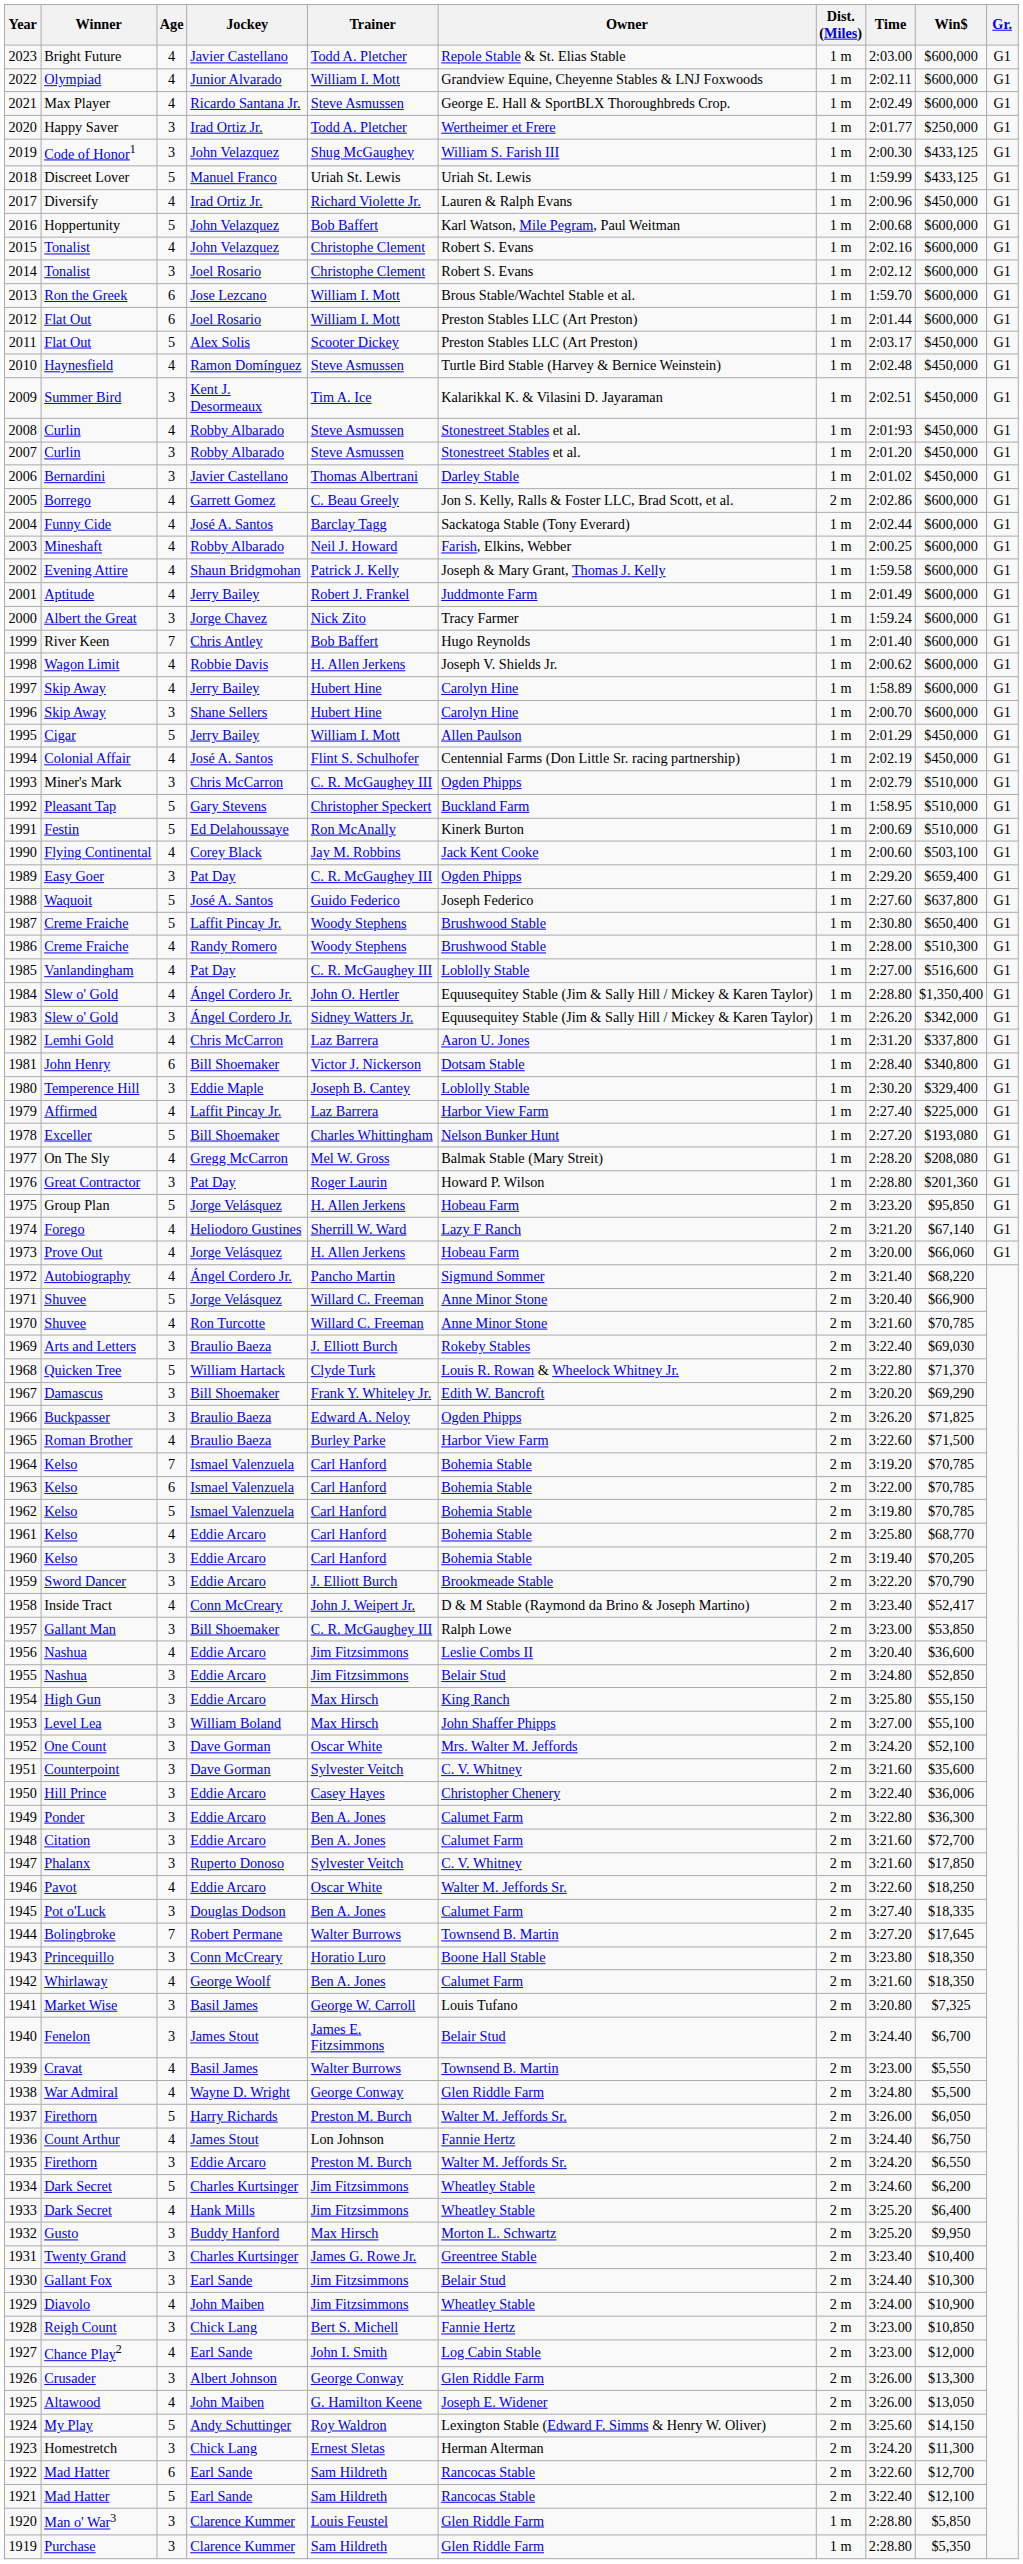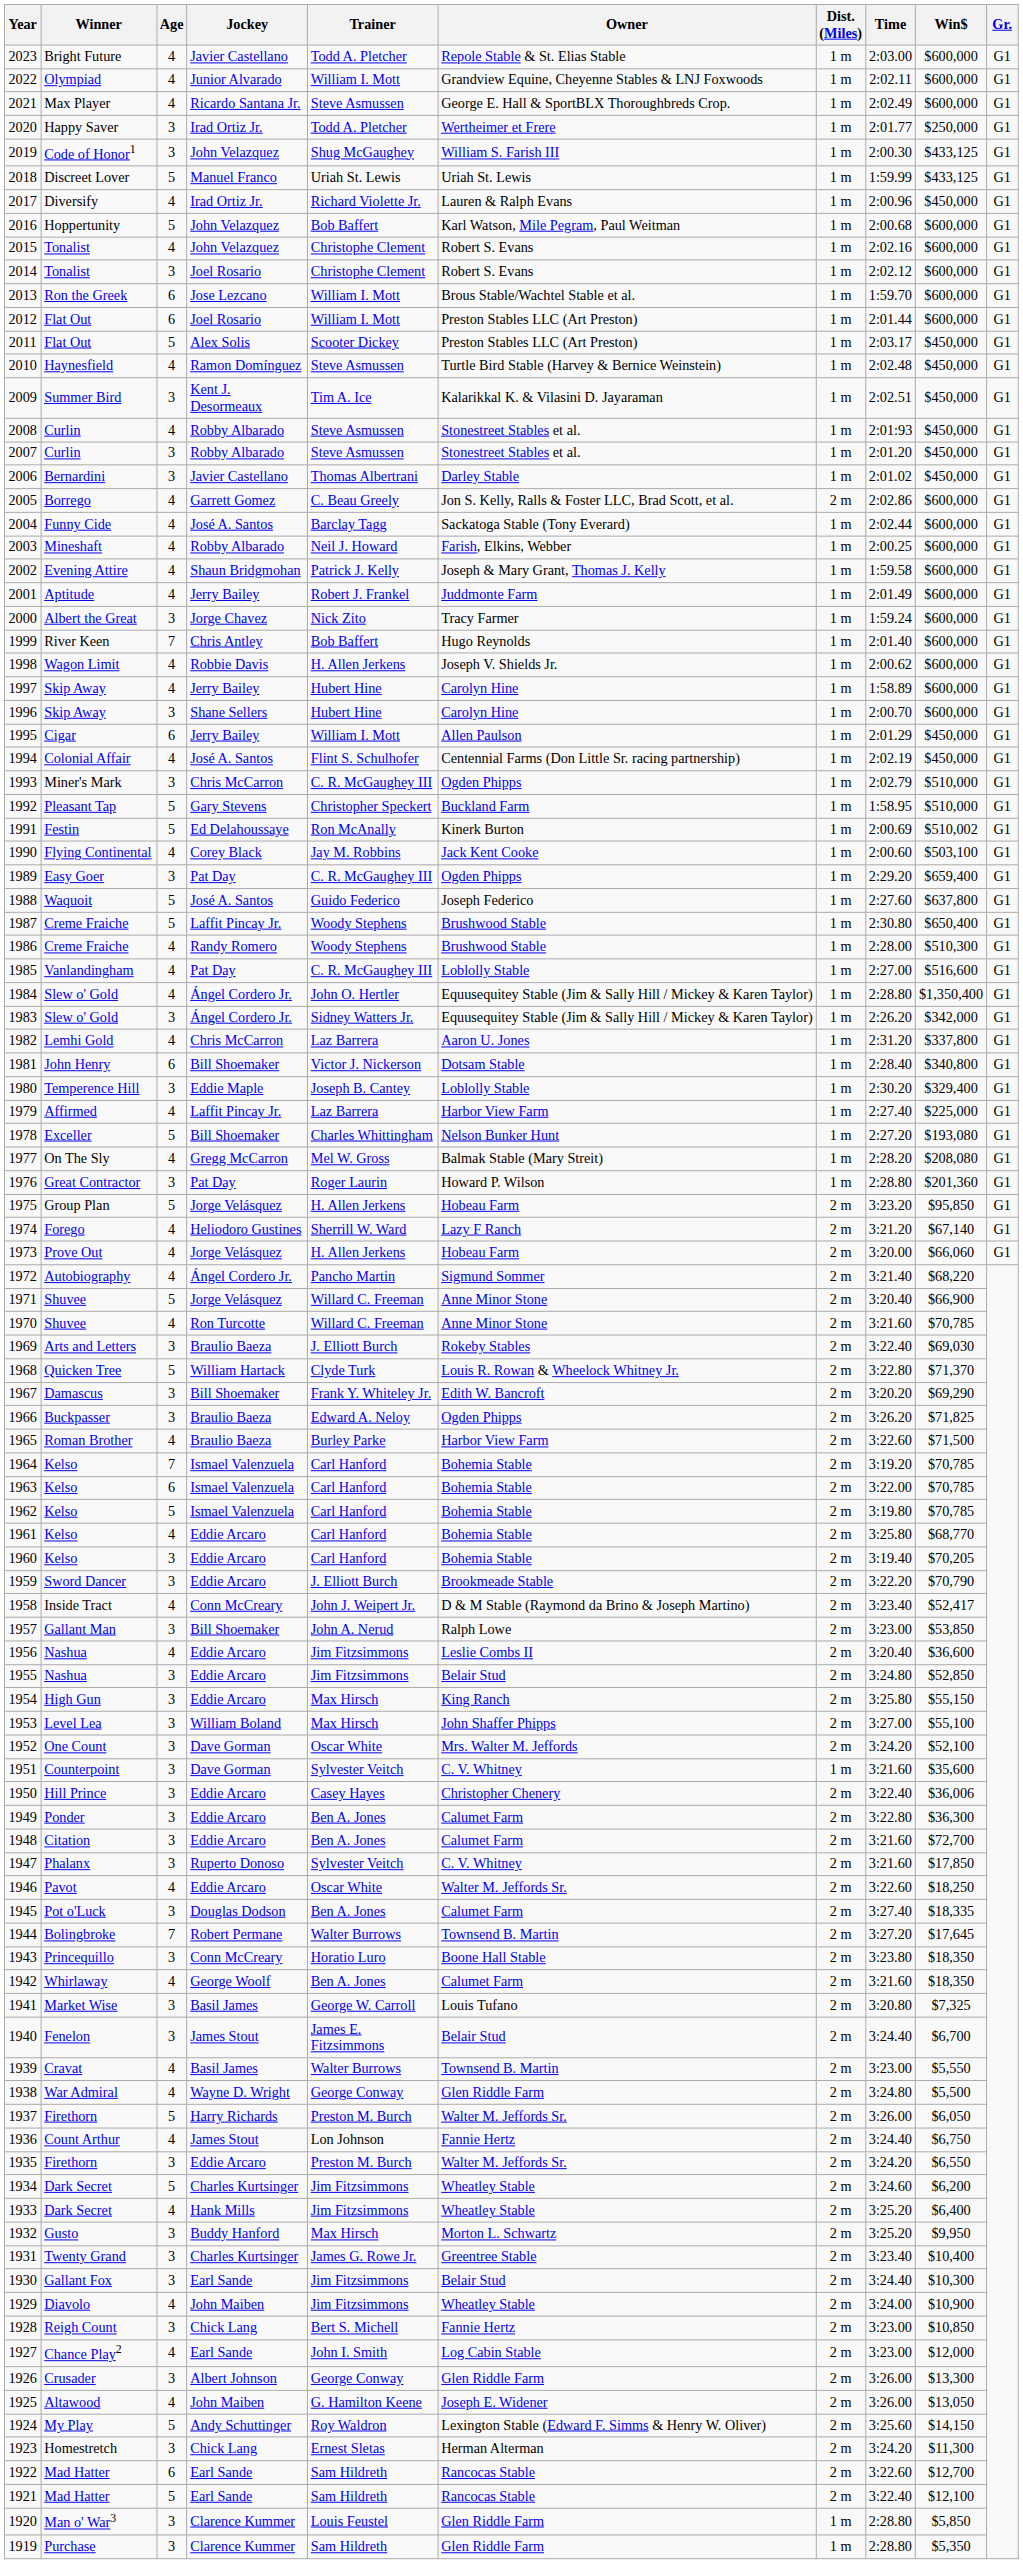1995 | Age: 5 -> 6
1991 | Win$: $510,000 -> $510,002
1957 | Trainer: C. R. McGaughey III -> John A. Nerud
1951 | Dist. (Miles): 2 m -> 1 m
